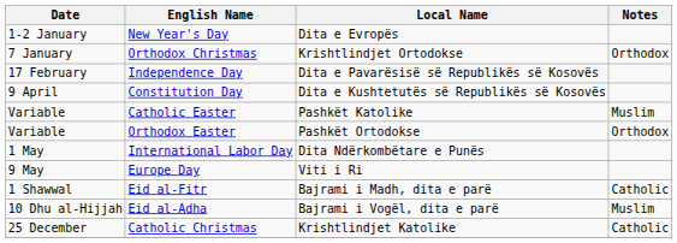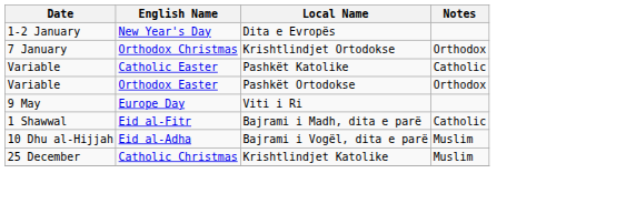- row: 17 February | Independence Day | Dita e Pavarësisë së Republikës së Kosovës
- row: 9 April | Constitution Day | Dita e Kushtetutës së Republikës së Kosovës
Catholic Easter | Notes: Muslim -> Catholic
- row: 1 May | International Labor Day | Dita Ndërkombëtare e Punës
Catholic Christmas | Notes: Catholic -> Muslim
